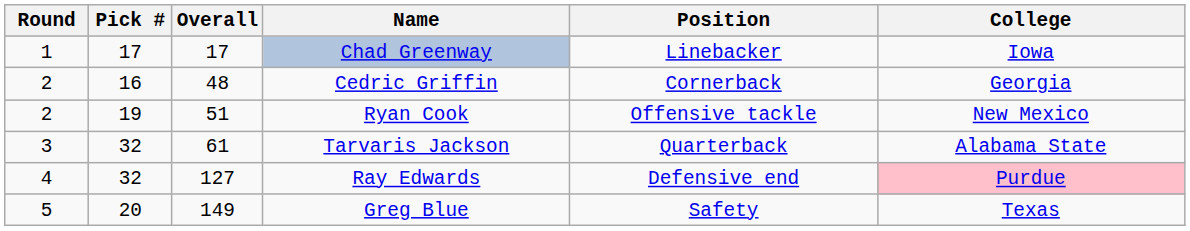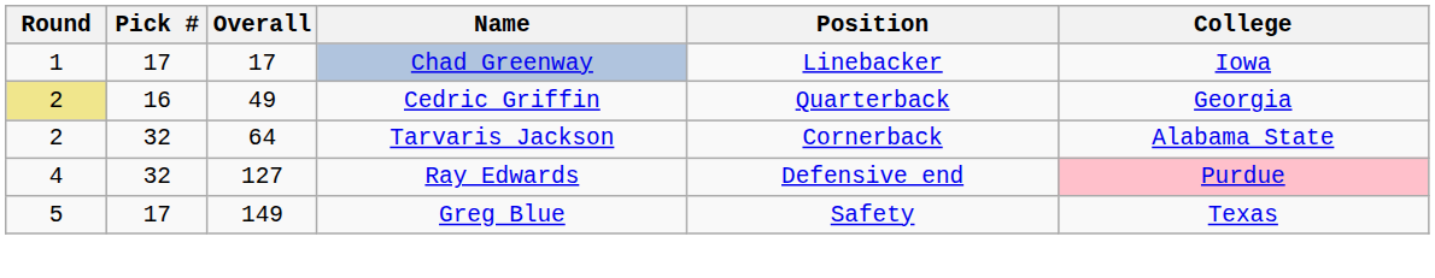Cedric Griffin | Round: no background -> khaki background
Cedric Griffin | Overall: 48 -> 49
Cedric Griffin | Position: Cornerback -> Quarterback
- row: 2 | 19 | 51 | Ryan Cook | Offensive tackle | New Mexico
Tarvaris Jackson | Round: 3 -> 2
Tarvaris Jackson | Overall: 61 -> 64
Tarvaris Jackson | Position: Quarterback -> Cornerback
Greg Blue | Pick #: 20 -> 17
